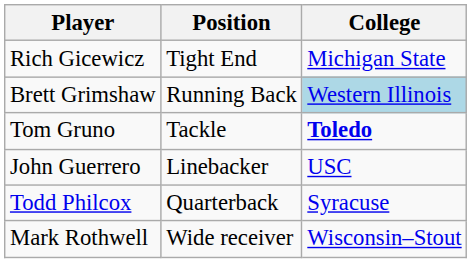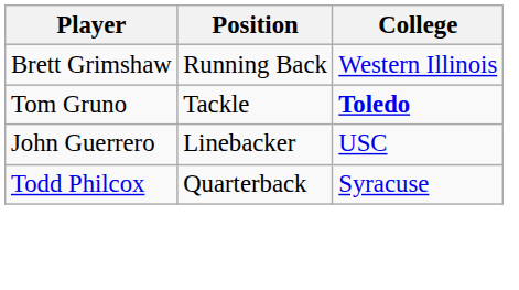- row: Rich Gicewicz | Tight End | Michigan State
Brett Grimshaw | College: lightblue background -> no background
- row: Mark Rothwell | Wide receiver | Wisconsin–Stout
